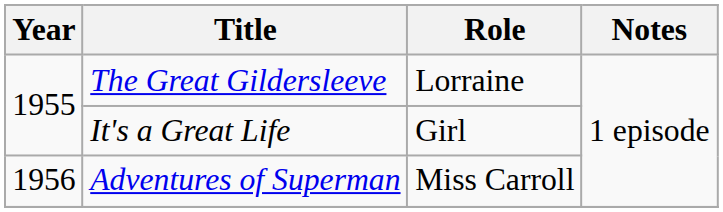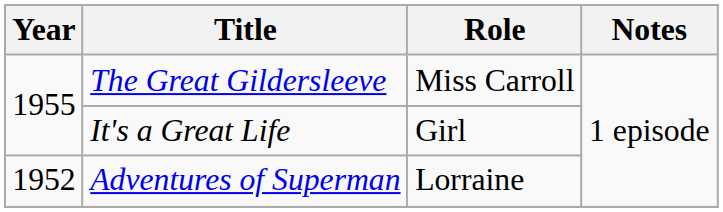The Great Gildersleeve | Role: Lorraine -> Miss Carroll
Adventures of Superman | Year: 1956 -> 1952
Adventures of Superman | Role: Miss Carroll -> Lorraine
